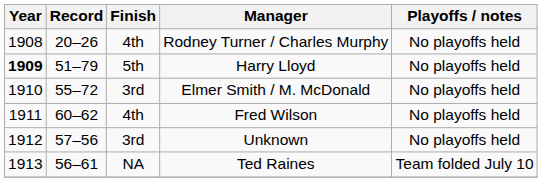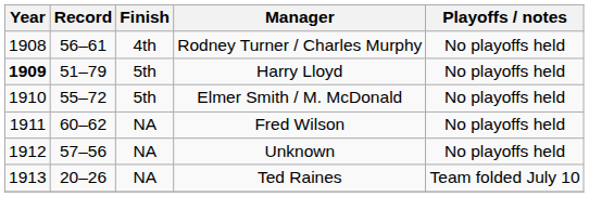Rodney Turner / Charles Murphy | Record: 20–26 -> 56–61
Elmer Smith / M. McDonald | Finish: 3rd -> 5th
Fred Wilson | Finish: 4th -> NA
Unknown | Finish: 3rd -> NA
Ted Raines | Record: 56–61 -> 20–26
